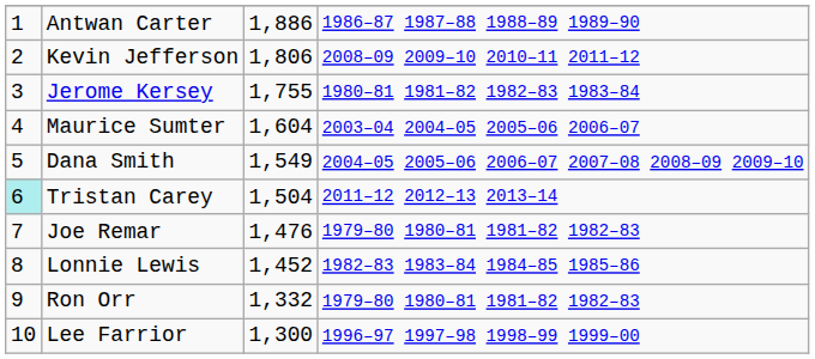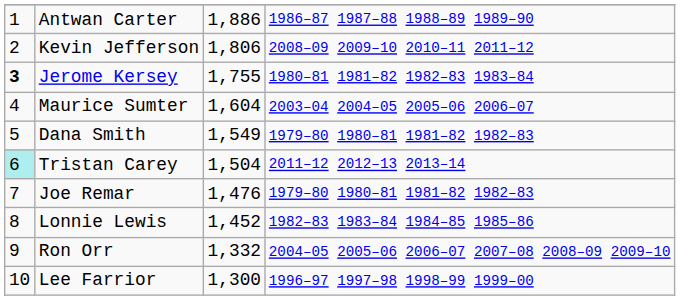Jerome Kersey | column 1: normal -> bold
Dana Smith | column 4: 2004–05 2005–06 2006–07 2007–08 2008–09 2009–10 -> 1979–80 1980–81 1981–82 1982–83
Ron Orr | column 4: 1979–80 1980–81 1981–82 1982–83 -> 2004–05 2005–06 2006–07 2007–08 2008–09 2009–10
